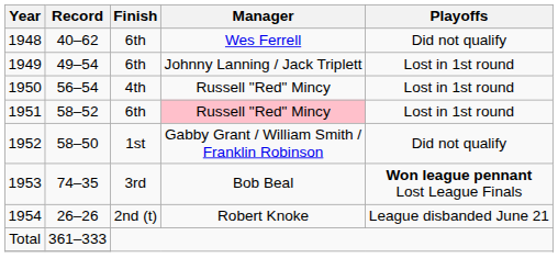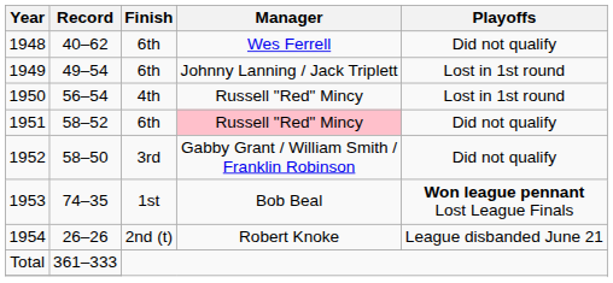1951 | Playoffs: Lost in 1st round -> Did not qualify
1952 | Finish: 1st -> 3rd
1953 | Finish: 3rd -> 1st
